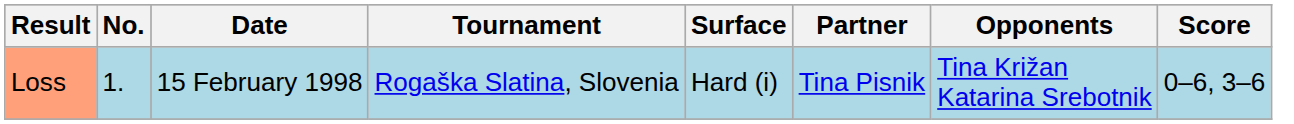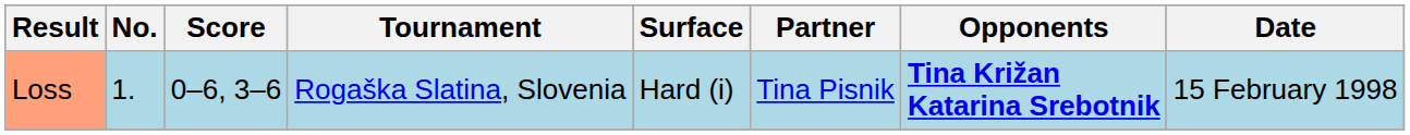columns swapped: Date <-> Score
Loss | Opponents: normal -> bold
